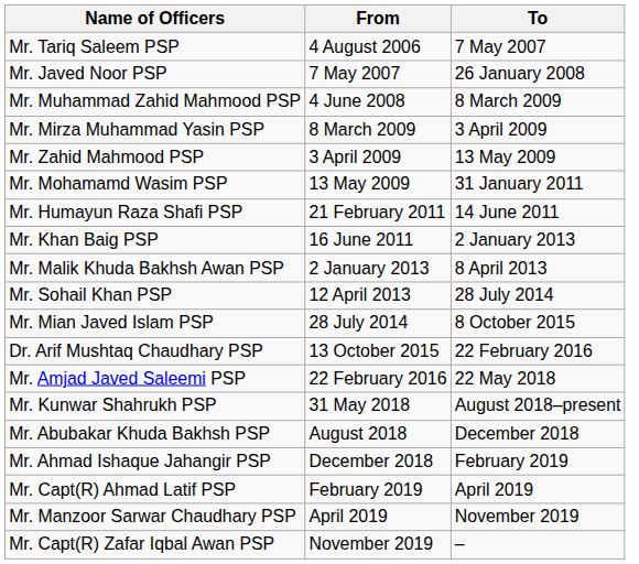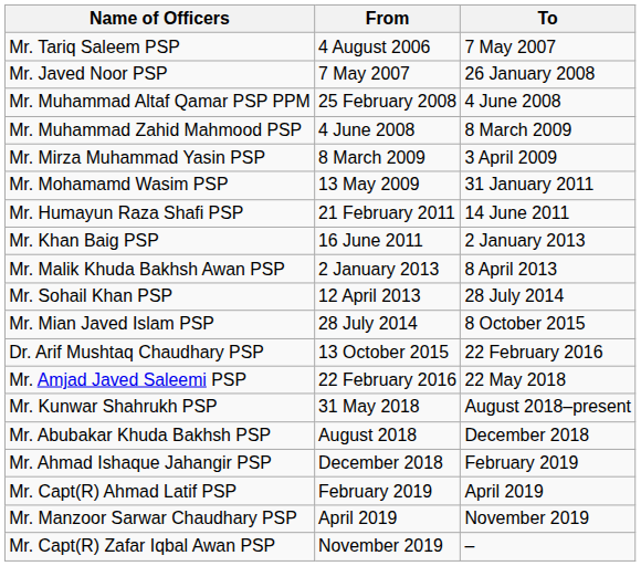+ row: Mr. Muhammad Altaf Qamar PSP PPM | 25 February 2008 | 4 June 2008
- row: Mr. Zahid Mahmood PSP | 3 April 2009 | 13 May 2009
